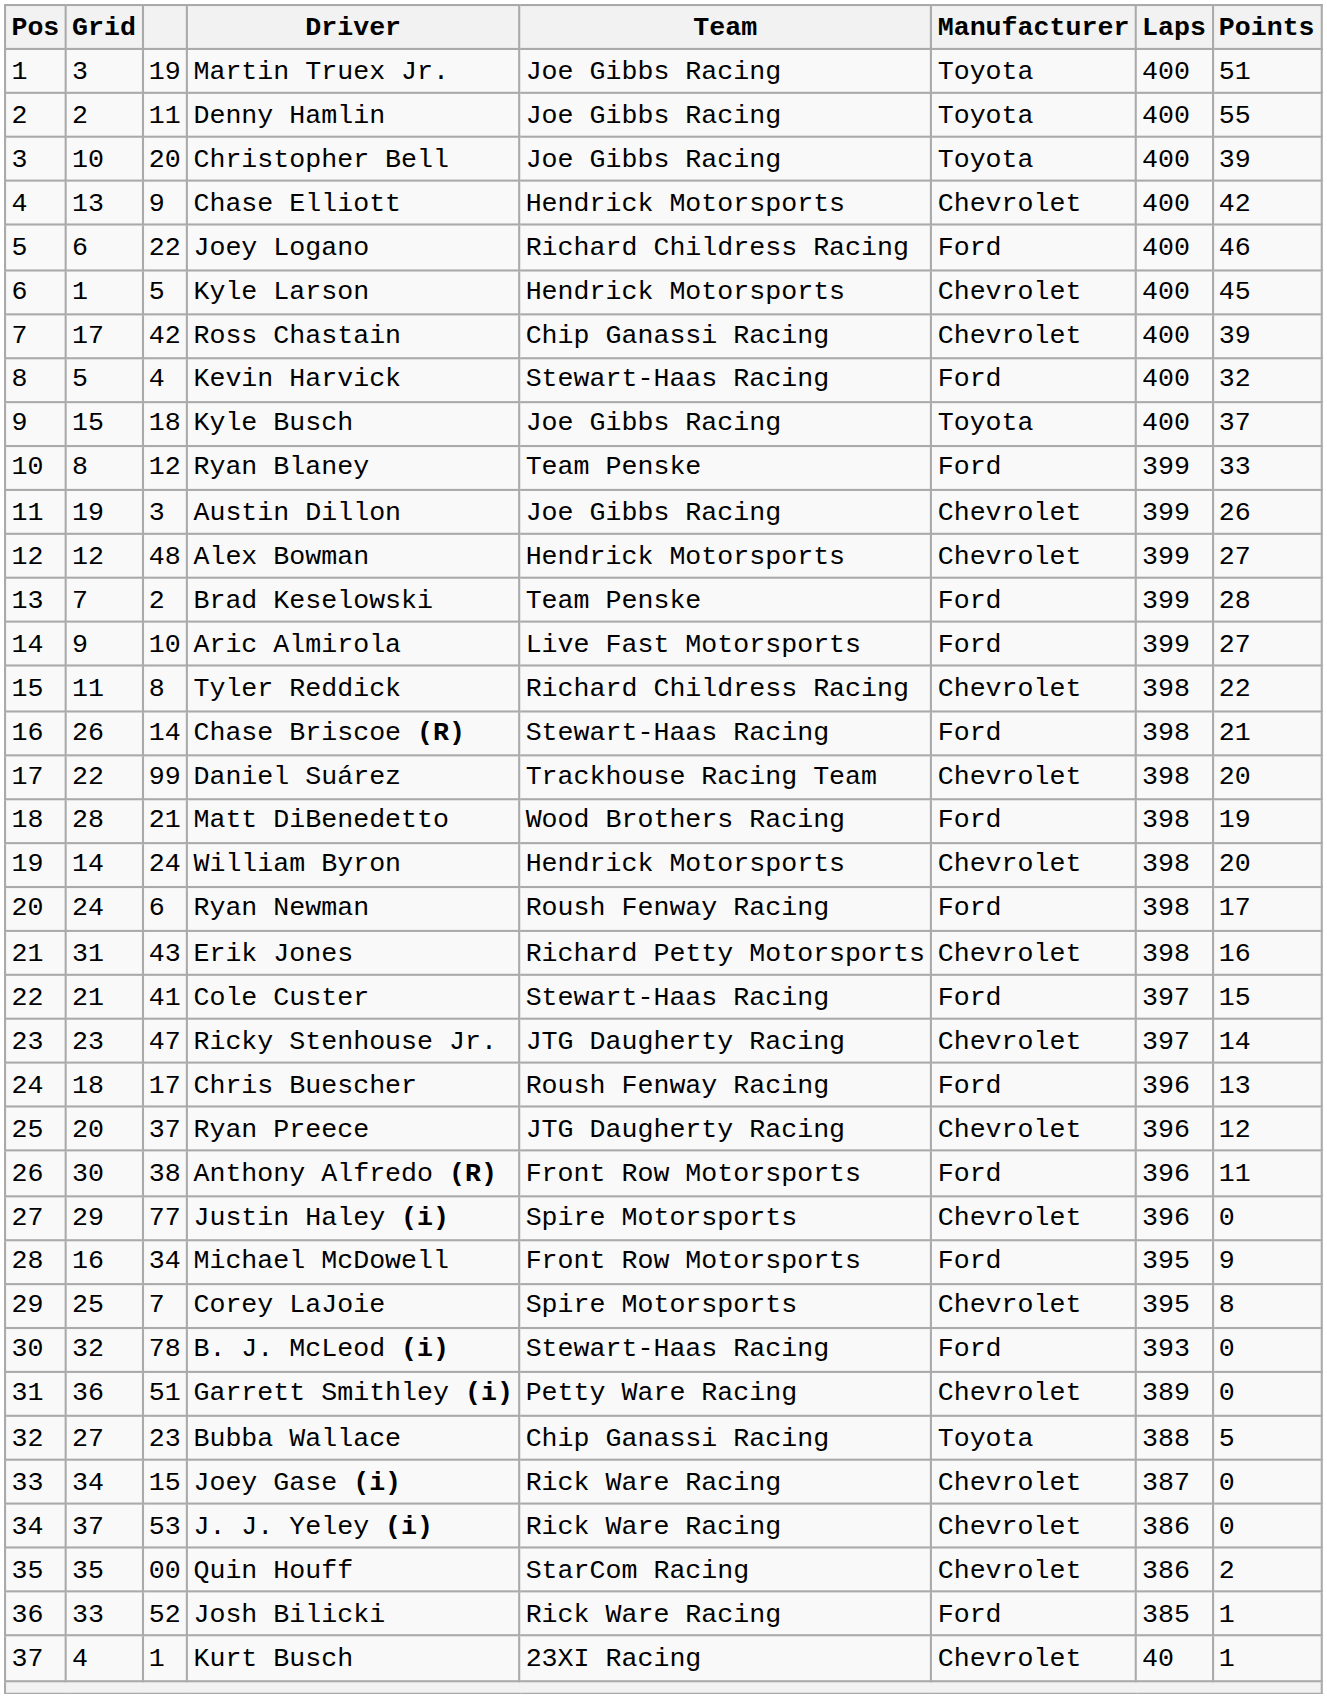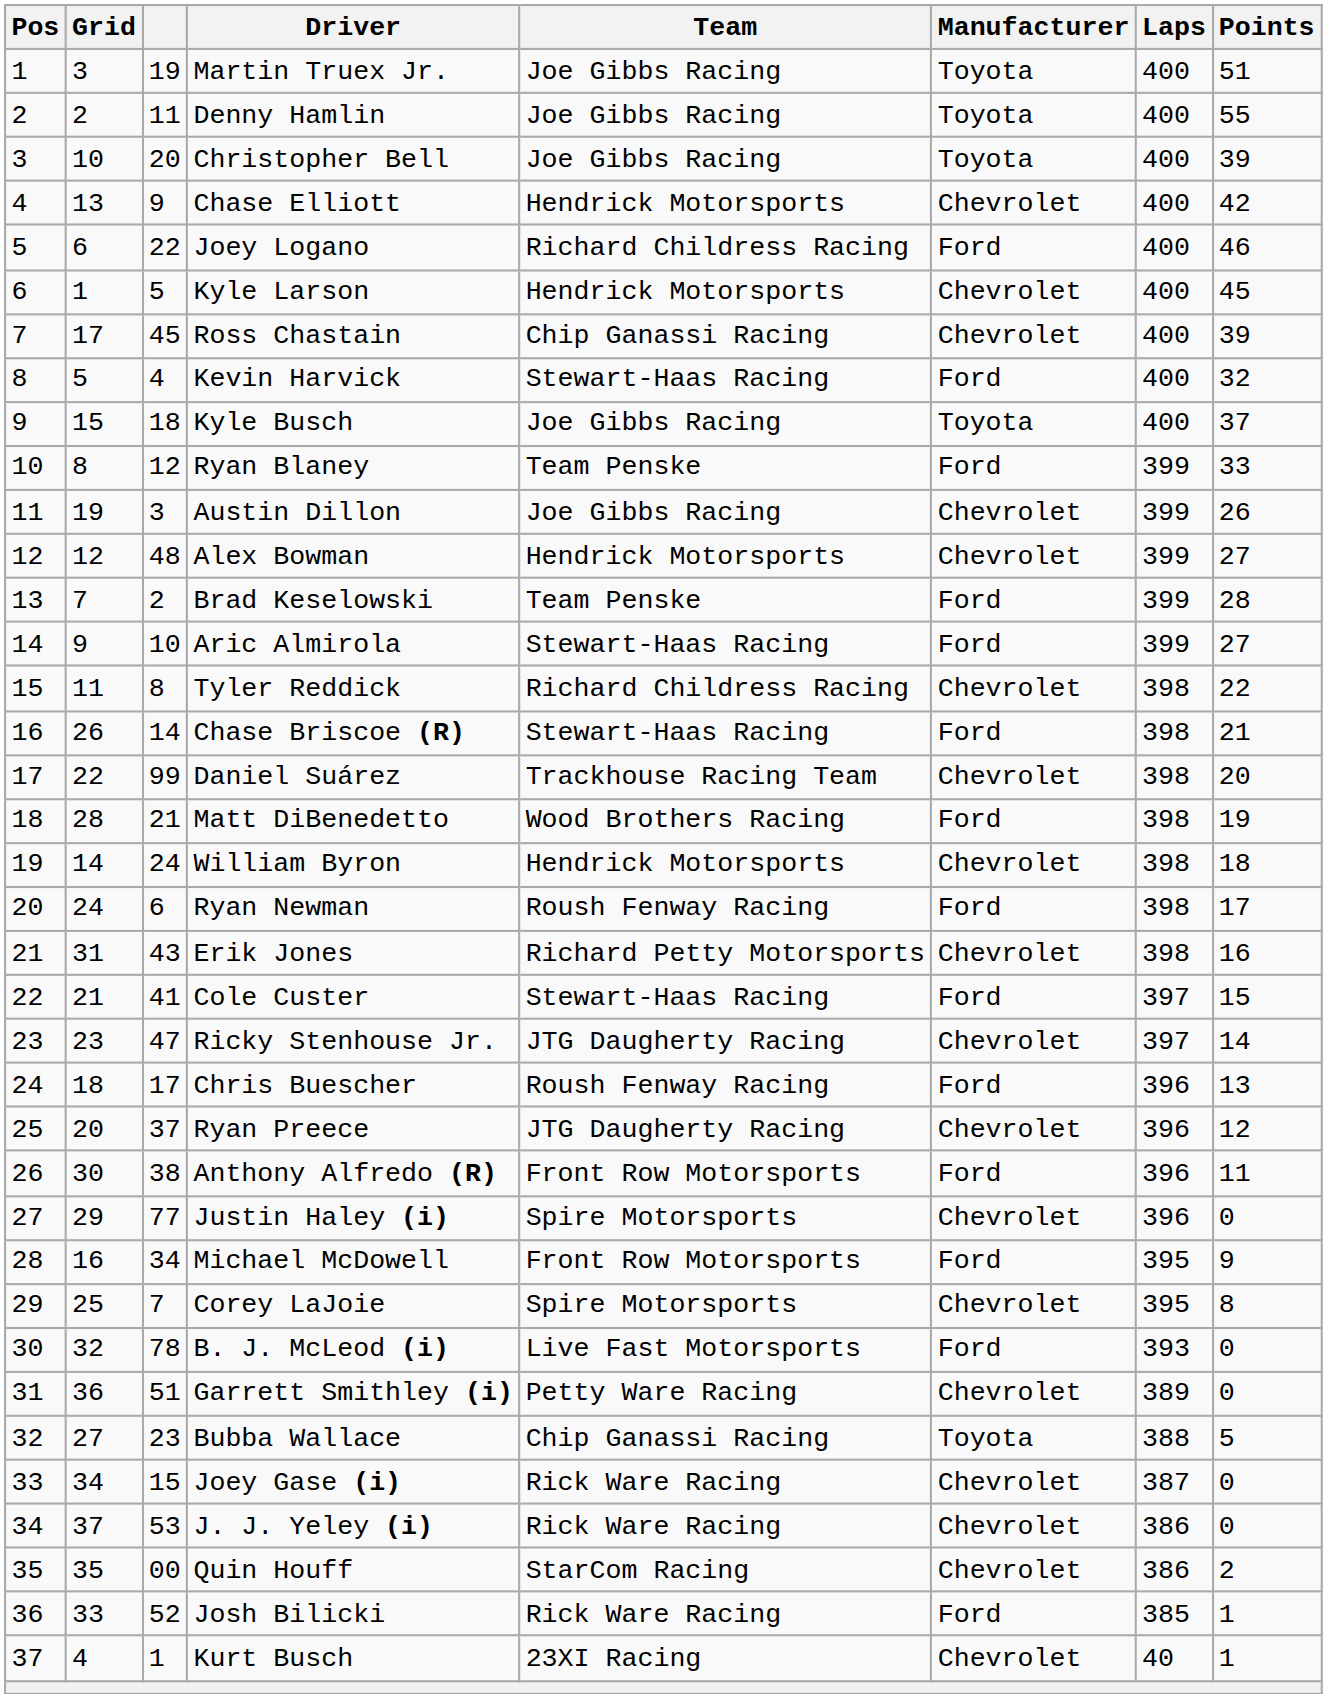Ross Chastain | column 3: 42 -> 45
Aric Almirola | Team: Live Fast Motorsports -> Stewart-Haas Racing
William Byron | Points: 20 -> 18
B. J. McLeod (i) | Team: Stewart-Haas Racing -> Live Fast Motorsports
